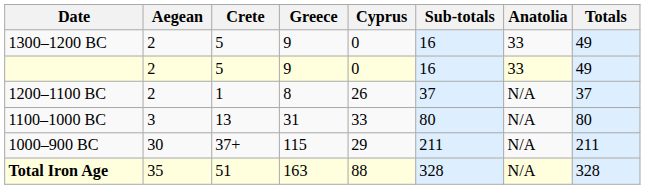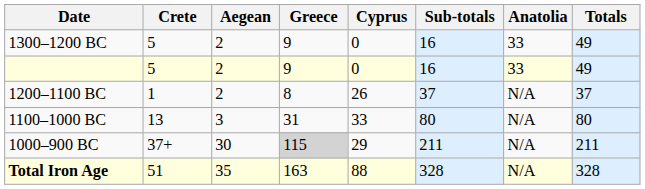columns swapped: Crete <-> Aegean
1000–900 BC | Greece: no background -> lightgrey background
